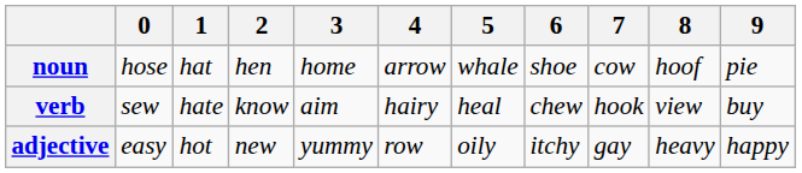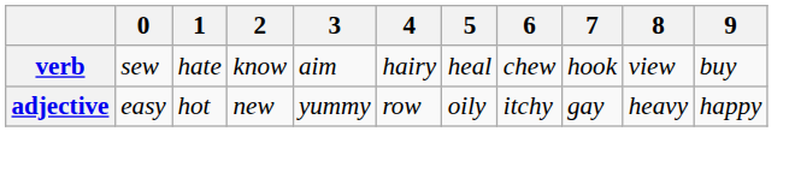- row: noun | hose | hat | hen | home | arrow | whale | shoe | cow | hoof | pie
